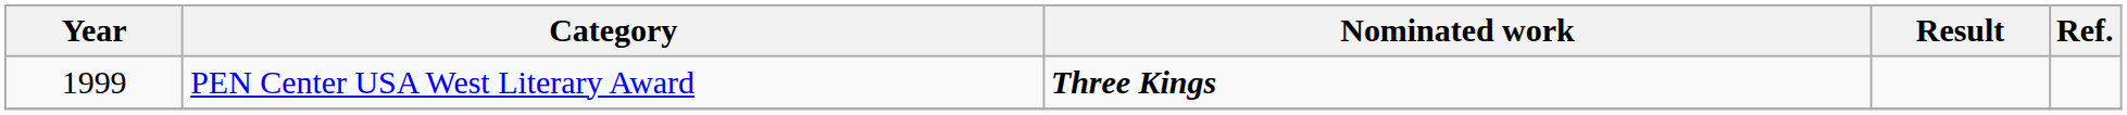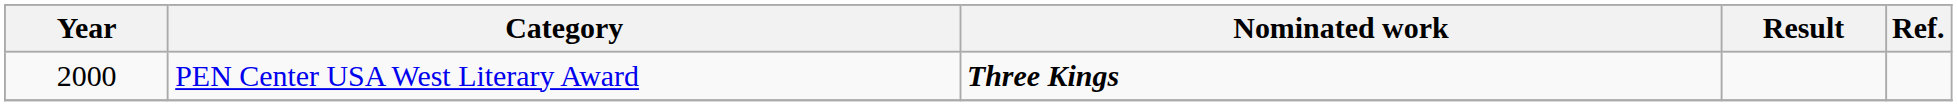PEN Center USA West Literary Award | Year: 1999 -> 2000
